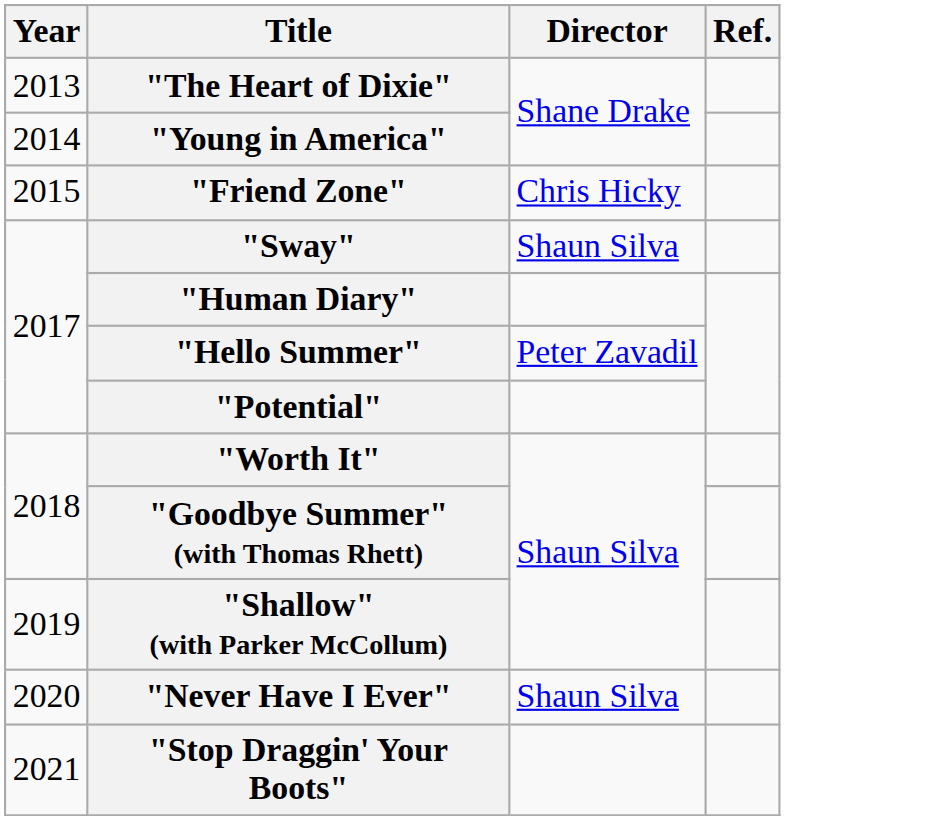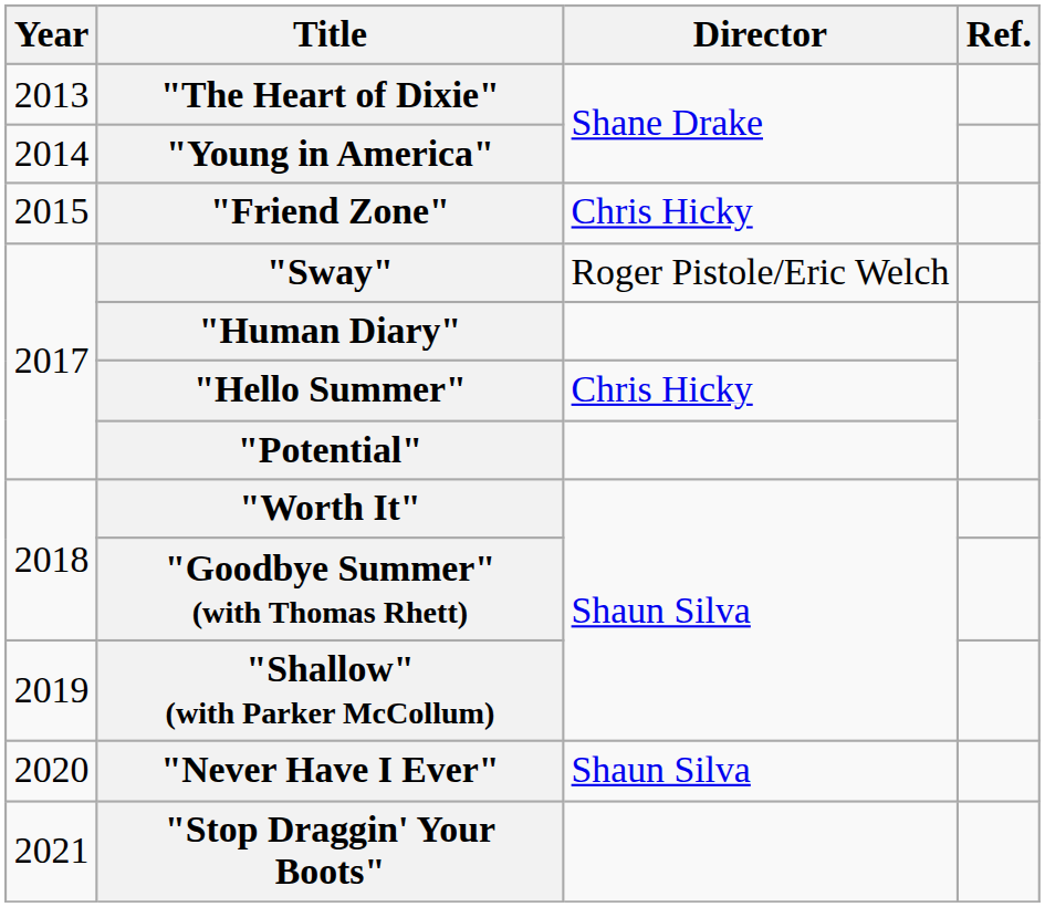"Sway" | Director: Shaun Silva -> Roger Pistole/Eric Welch
"Hello Summer" | Director: Peter Zavadil -> Chris Hicky
